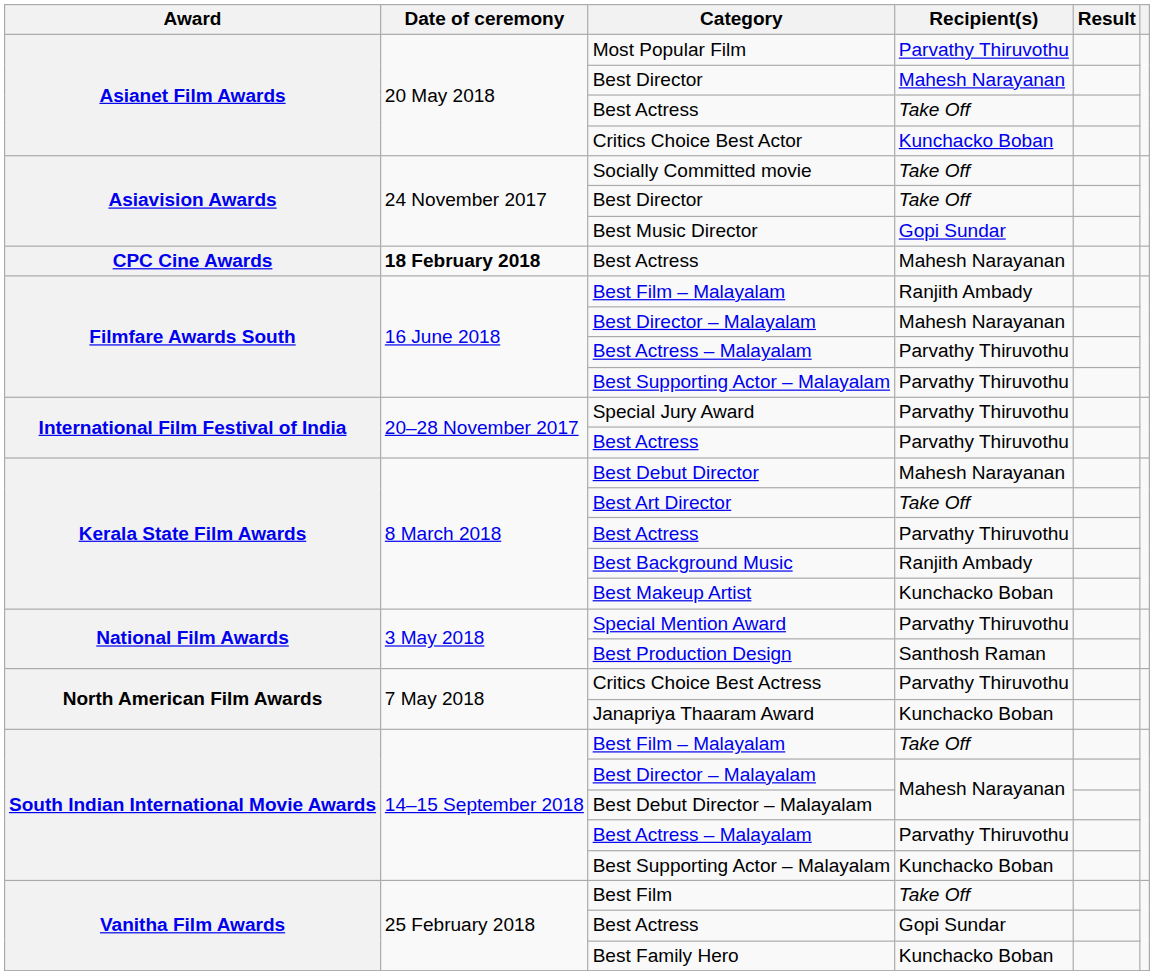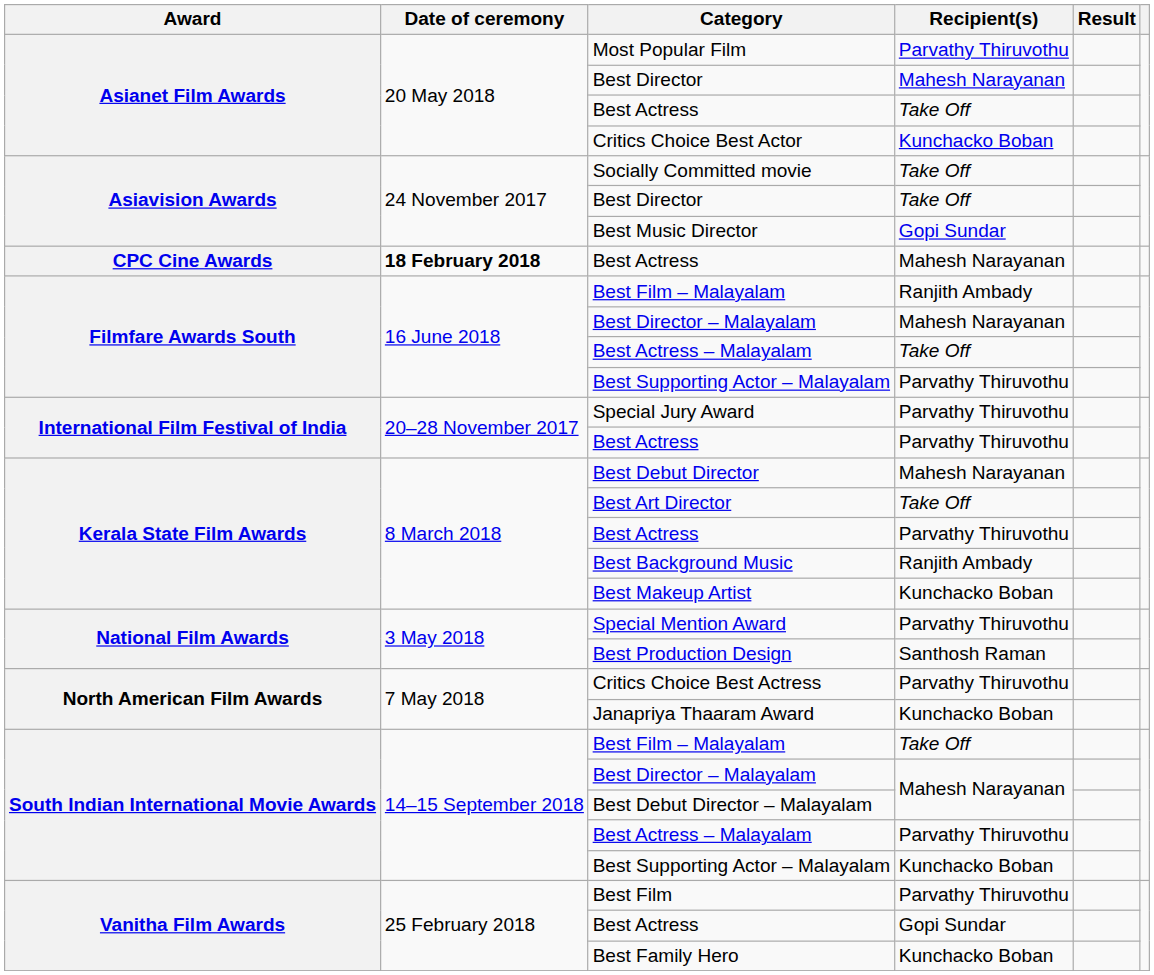Filmfare Awards South / Best Actress – Malayalam | Recipient(s): Parvathy Thiruvothu -> Take Off
Best Film | Recipient(s): Take Off -> Parvathy Thiruvothu
